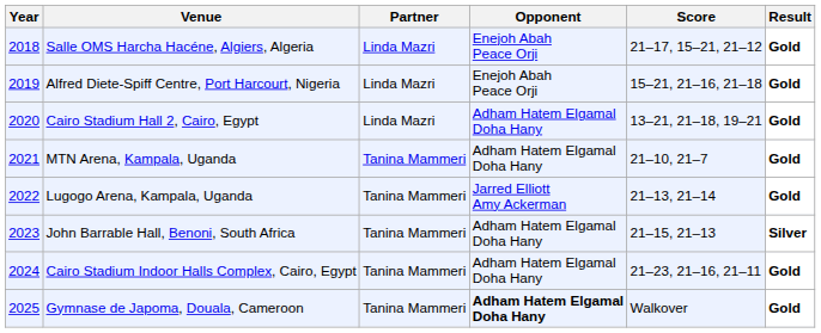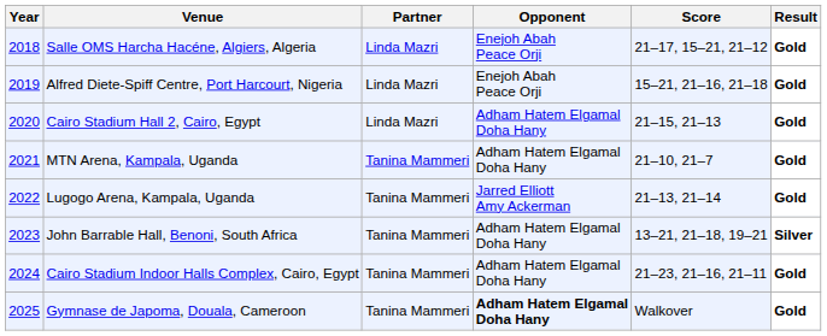Cairo Stadium Hall 2, Cairo, Egypt | Score: 13–21, 21–18, 19–21 -> 21–15, 21–13
John Barrable Hall, Benoni, South Africa | Score: 21–15, 21–13 -> 13–21, 21–18, 19–21
